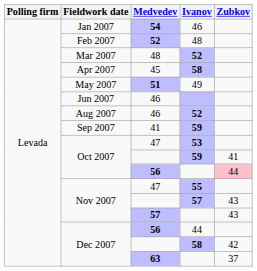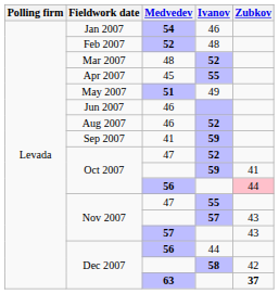45 | Ivanov: 58 -> 55
Oct 2007 / 47 | Ivanov: 53 -> 52
63 | Zubkov: normal -> bold
